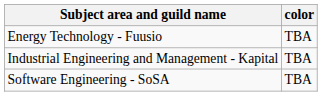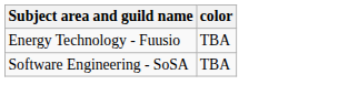- row: Industrial Engineering and Management - Kapital | TBA
